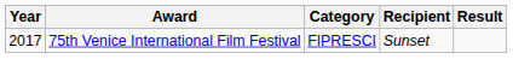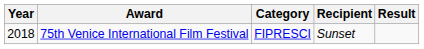75th Venice International Film Festival | Year: 2017 -> 2018
